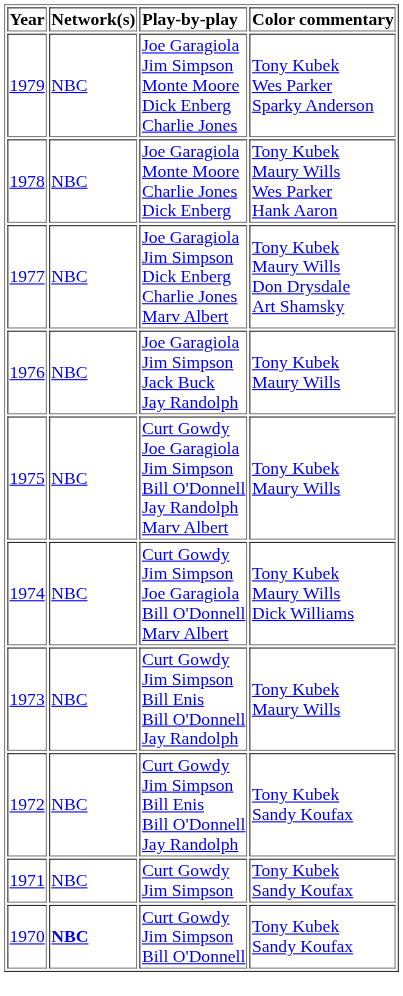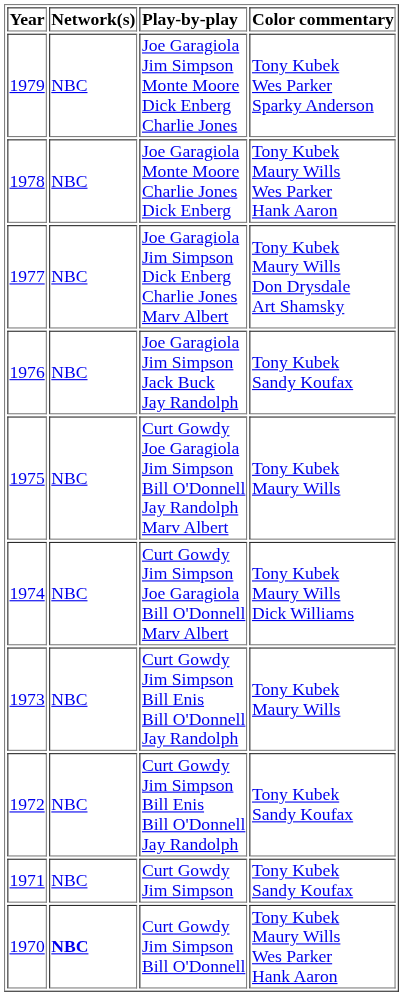Joe Garagiola Jim Simpson Jack Buck Jay Randolph | Color commentary: Tony Kubek Maury Wills -> Tony Kubek Sandy Koufax
Curt Gowdy Jim Simpson Bill O'Donnell | Color commentary: Tony Kubek Sandy Koufax -> Tony Kubek Maury Wills Wes Parker Hank Aaron
